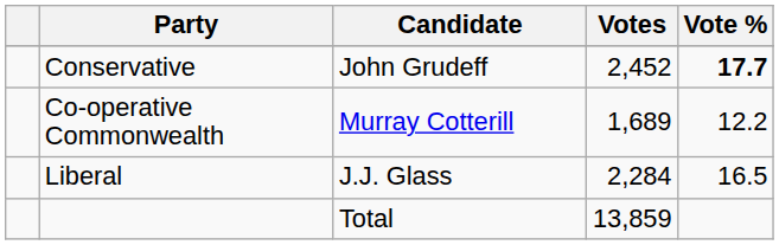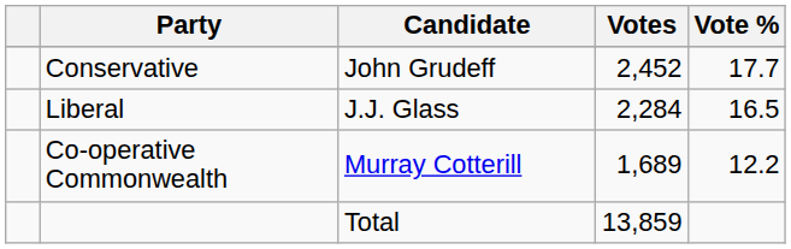Conservative | Vote %: bold -> normal
rows swapped: Liberal <-> Co-operative Commonwealth
